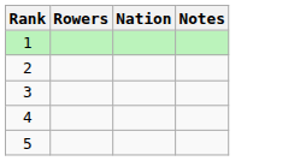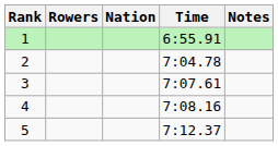+ column: Time | 6:55.91 | 7:04.78 | 7:07.61 | 7:08.16 | 7:12.37
